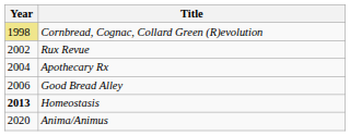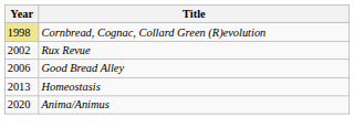- row: 2004 | Apothecary Rx
Homeostasis | Year: bold -> normal
